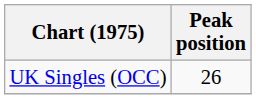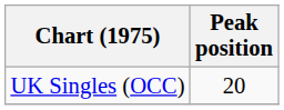UK Singles (OCC) | Peak position: 26 -> 20
